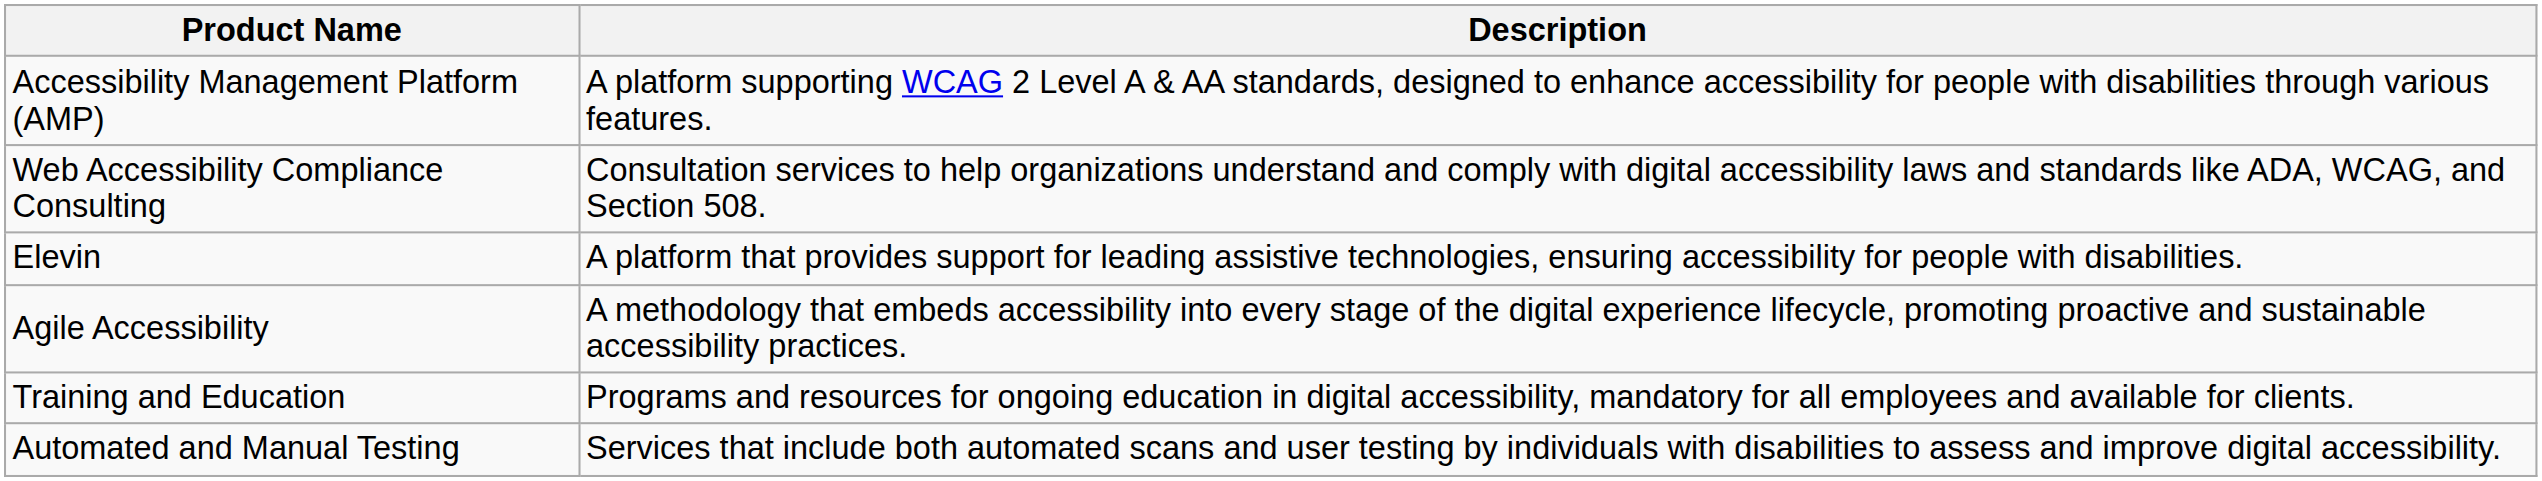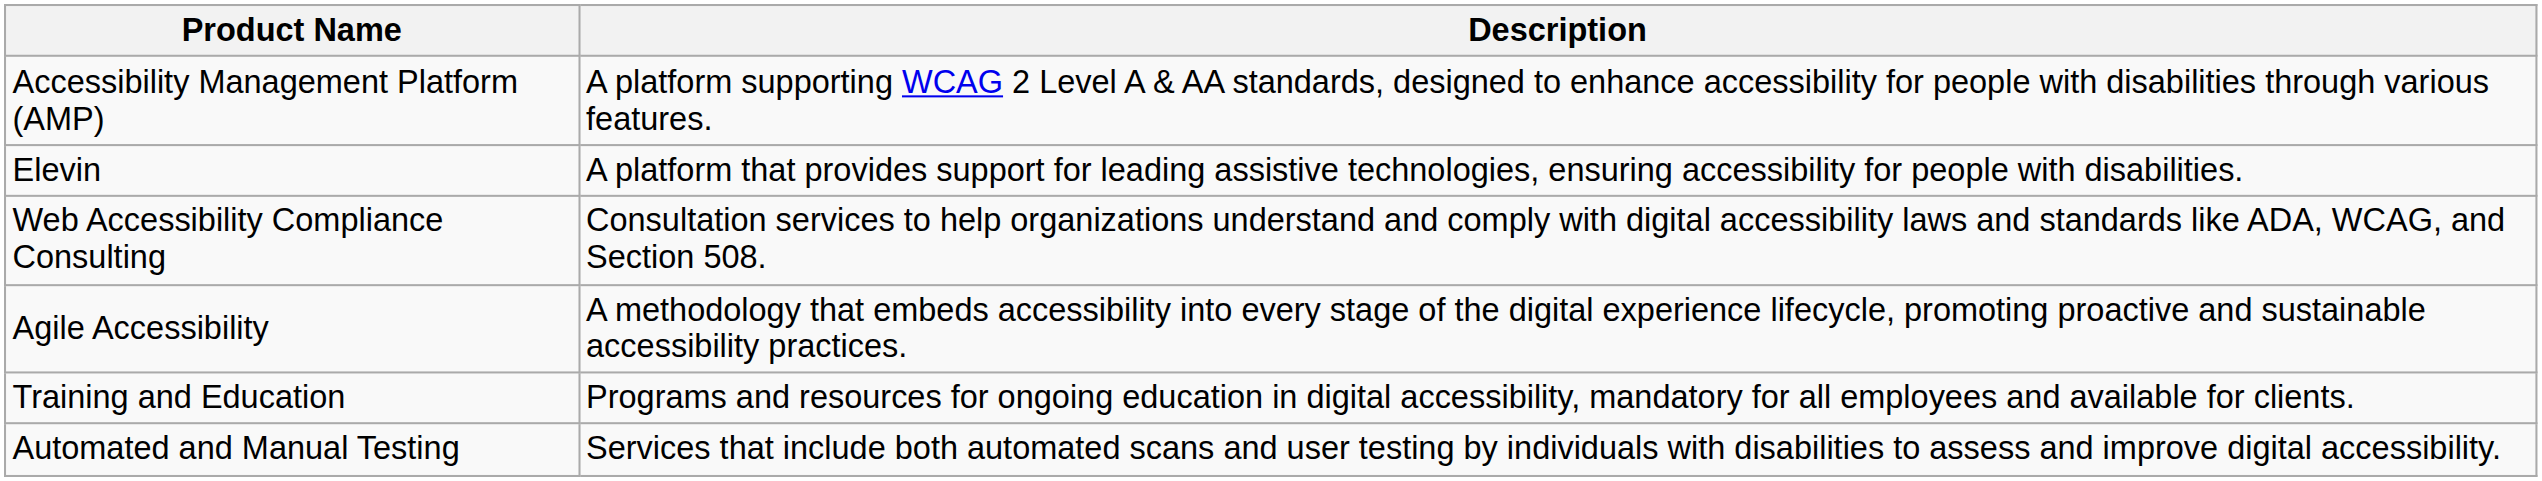rows swapped: Elevin <-> Web Accessibility Compliance Consulting
